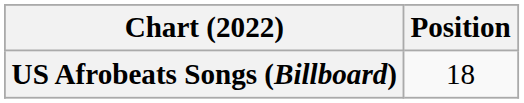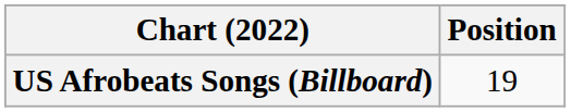US Afrobeats Songs (Billboard) | Position: 18 -> 19
